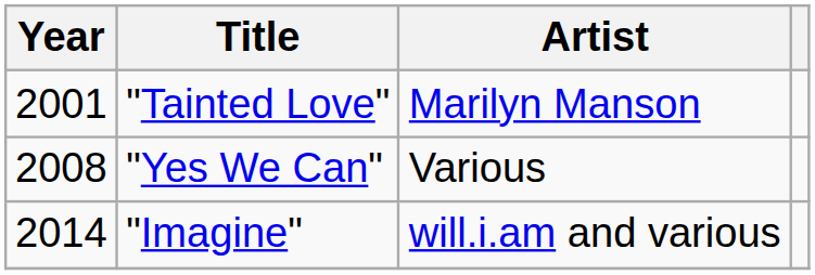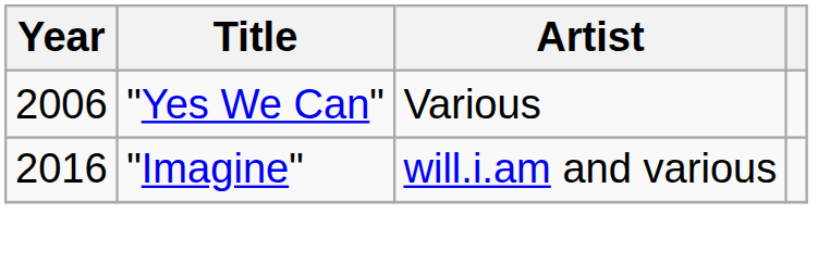- row: 2001 | "Tainted Love" | Marilyn Manson
"Yes We Can" | Year: 2008 -> 2006
"Imagine" | Year: 2014 -> 2016
